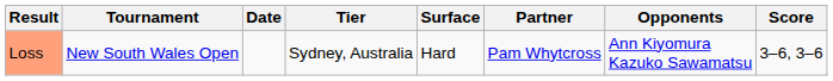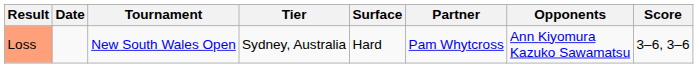columns swapped: Date <-> Tournament
